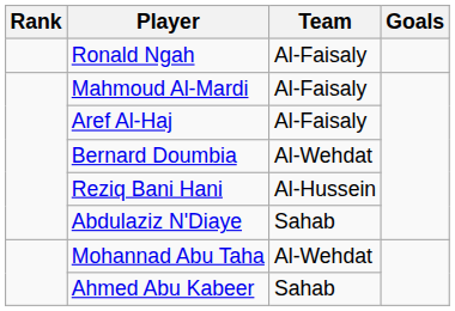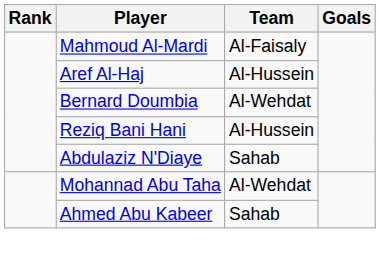- row: Ronald Ngah | Al-Faisaly
Aref Al-Haj | Team: Al-Faisaly -> Al-Hussein
